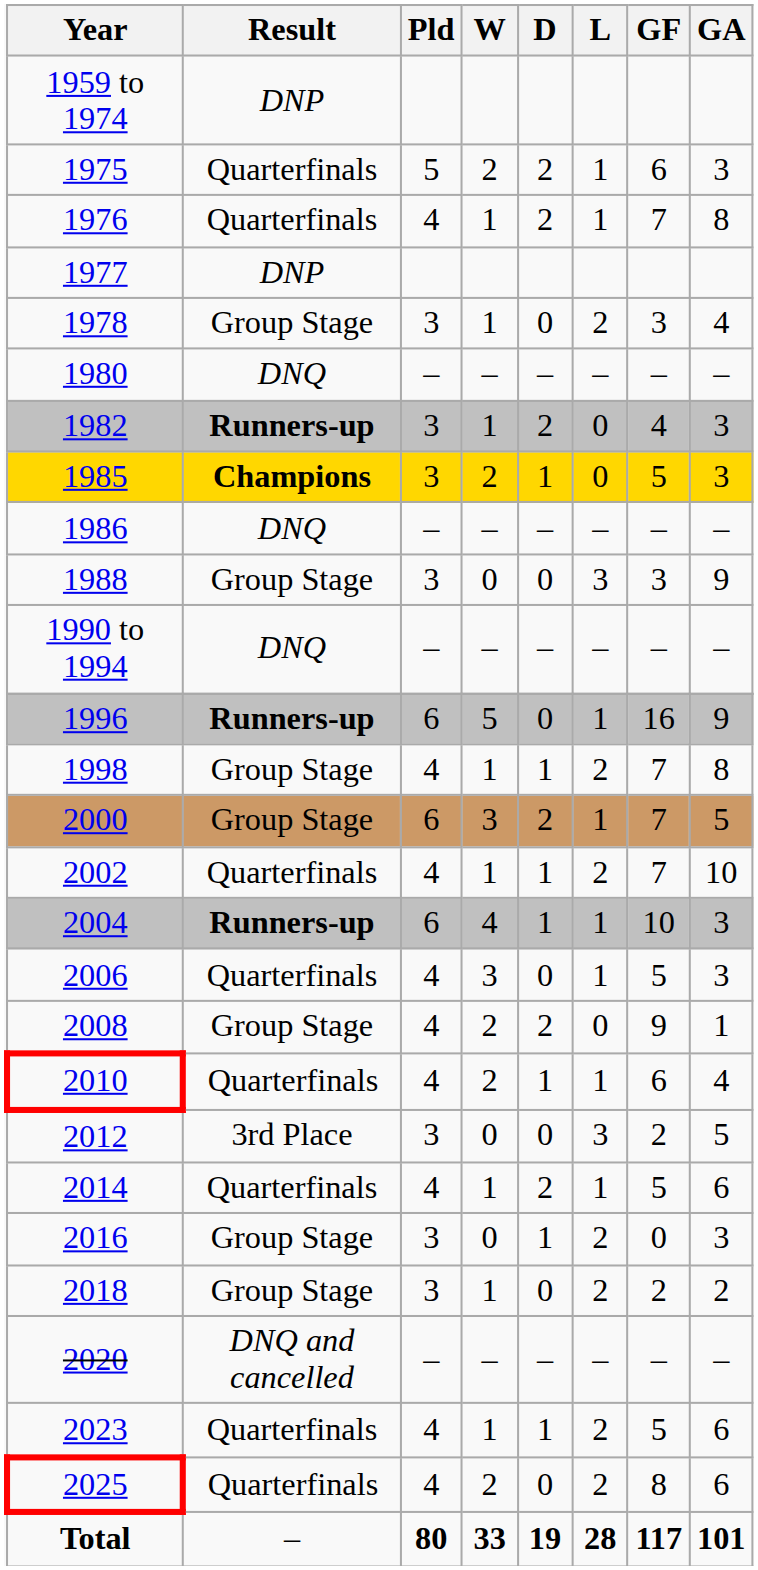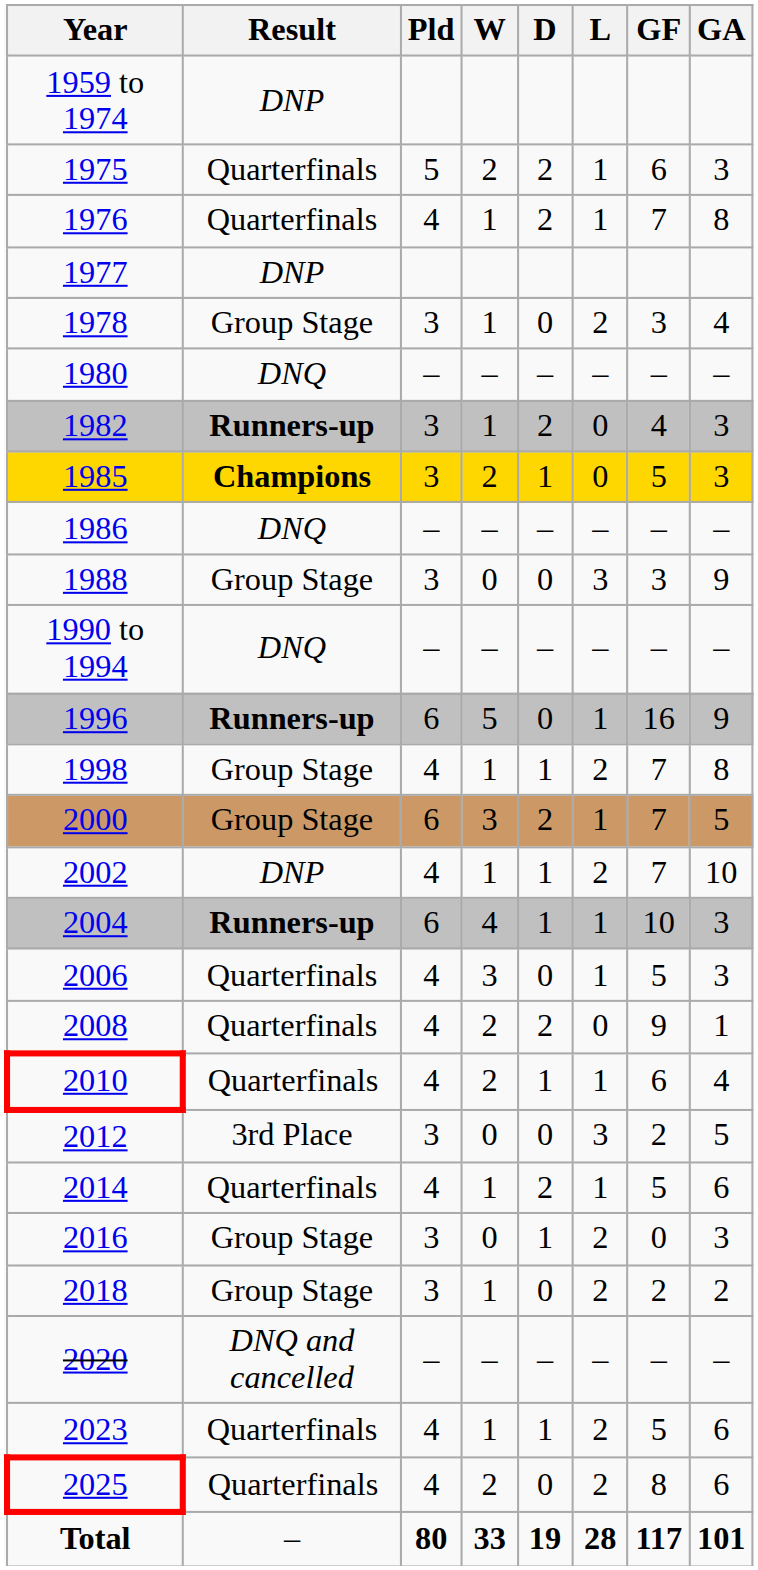2002 | Result: Quarterfinals -> DNP
2008 | Result: Group Stage -> Quarterfinals
